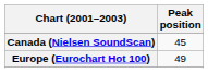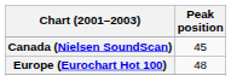Europe (Eurochart Hot 100) | Peak position: 49 -> 48
